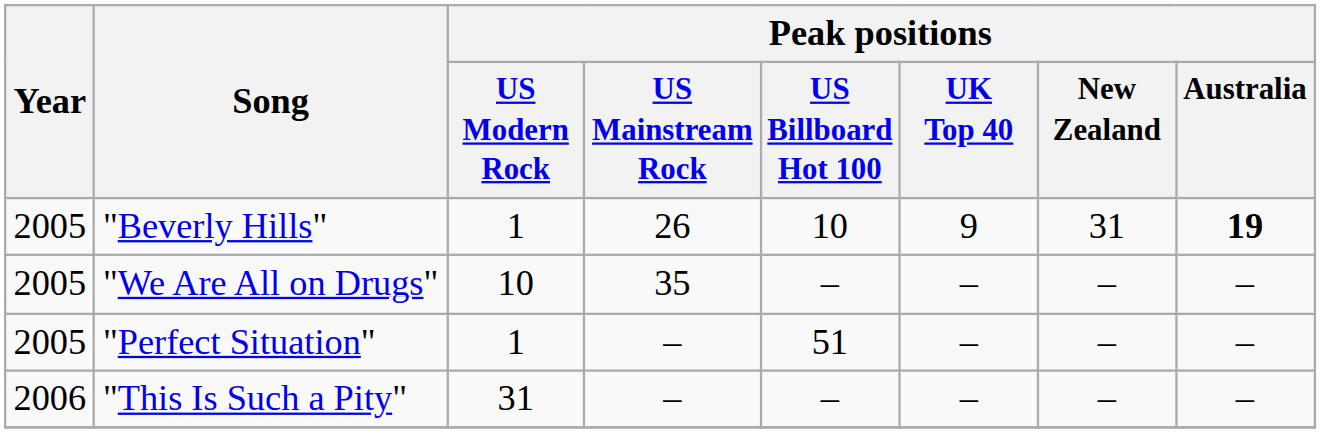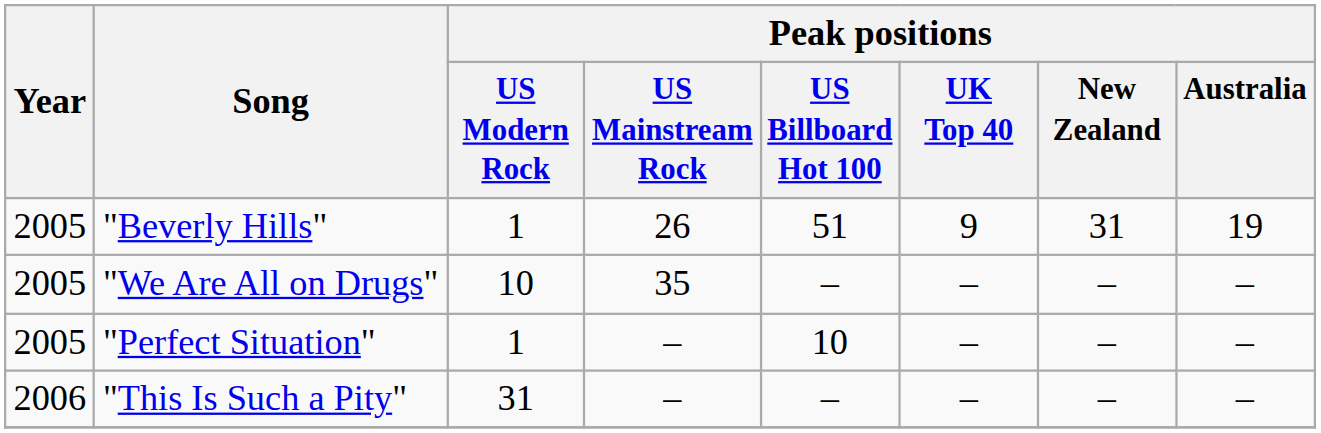"Beverly Hills" | Peak positions / US Billboard Hot 100: 10 -> 51
"Beverly Hills" | Peak positions / Australia: bold -> normal
"Perfect Situation" | Peak positions / US Billboard Hot 100: 51 -> 10
